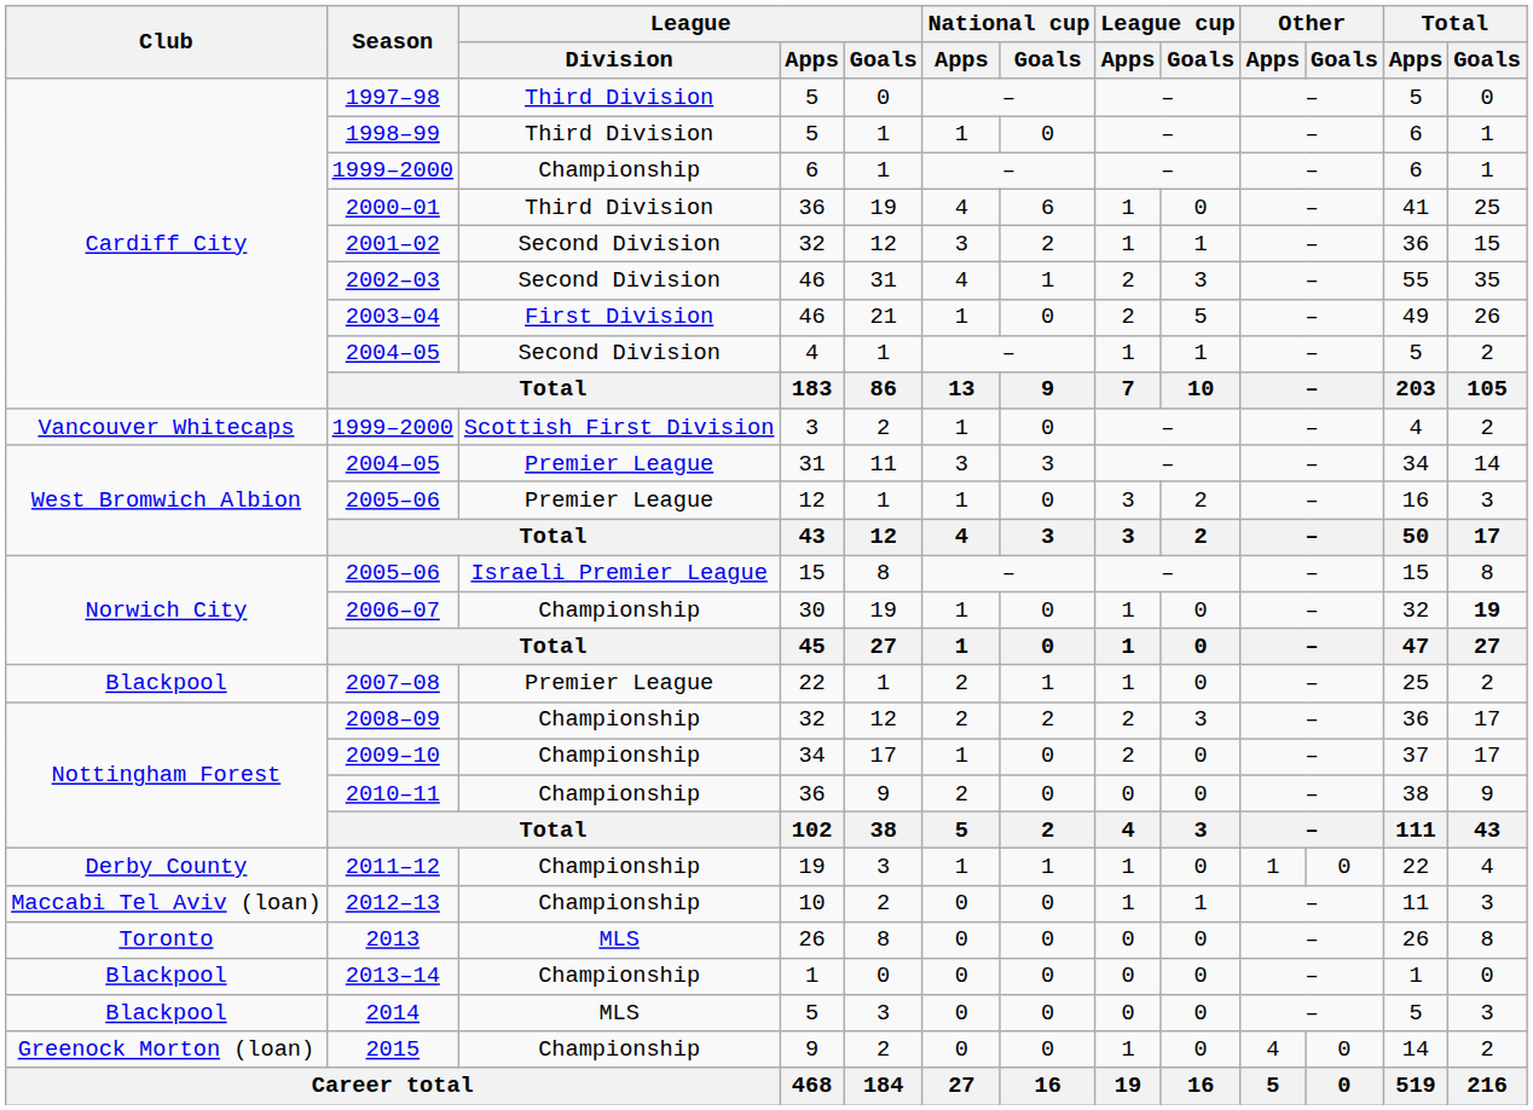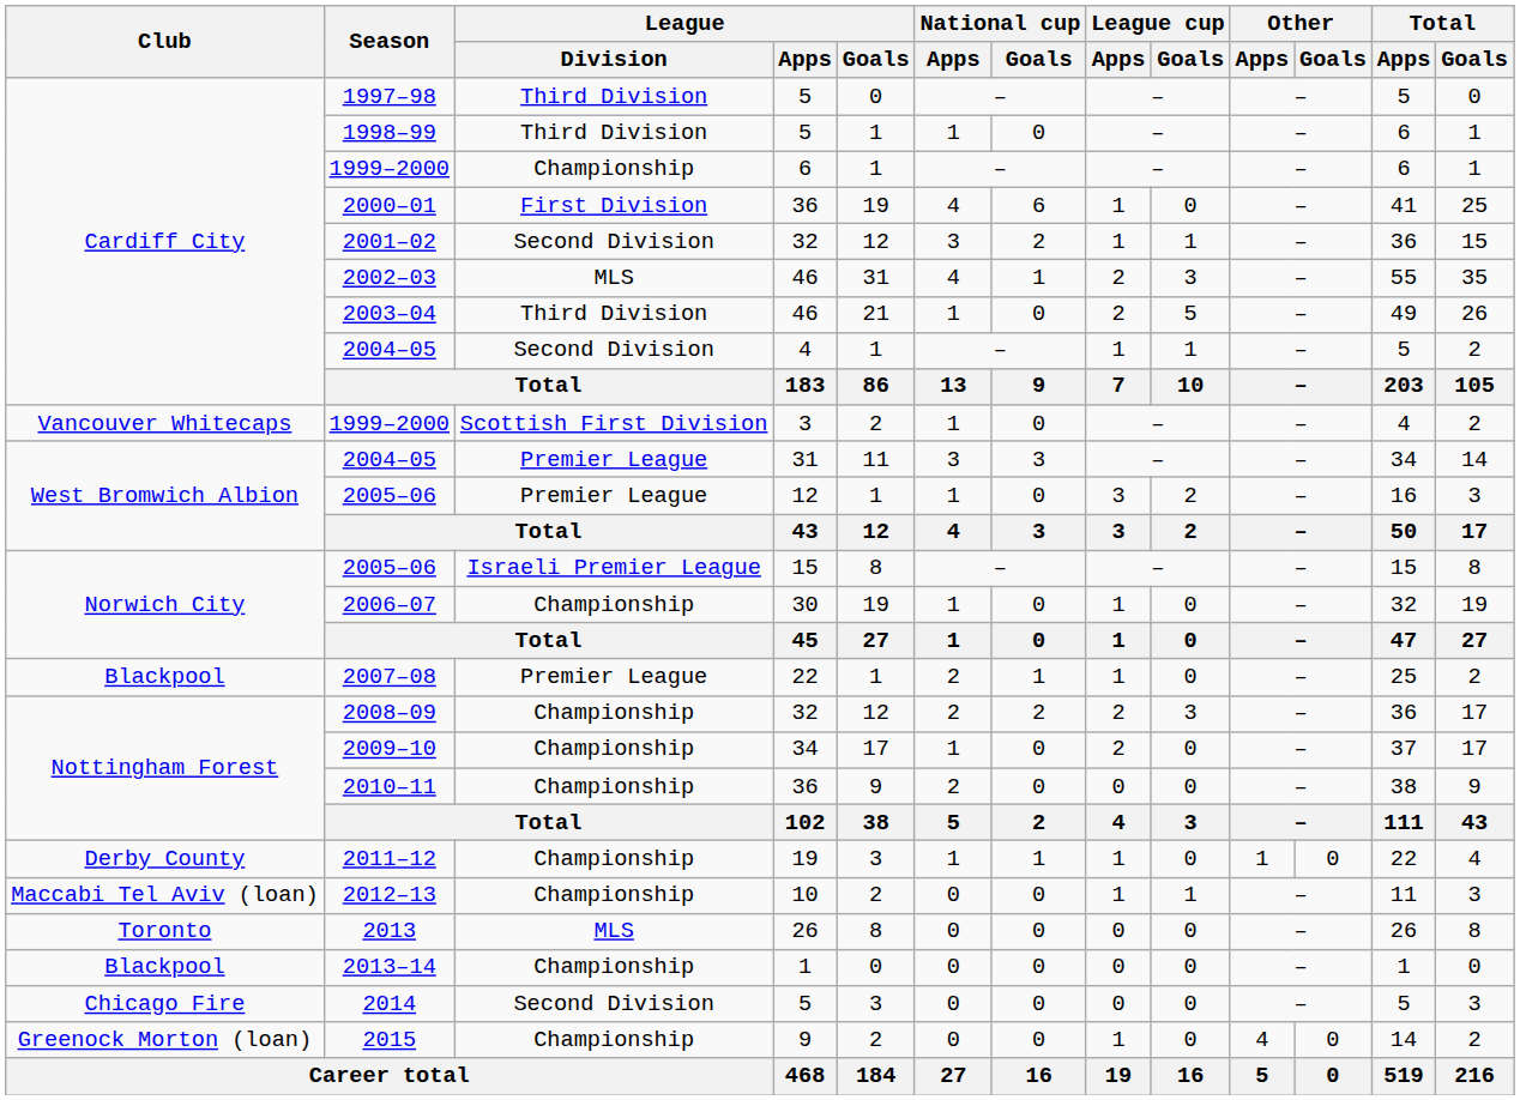2000–01 | League / Division: Third Division -> First Division
2002–03 | League / Division: Second Division -> MLS
2003–04 | League / Division: First Division -> Third Division
2006–07 | Total / Goals: bold -> normal
2014 | Club: Blackpool -> Chicago Fire
2014 | League / Division: MLS -> Second Division
